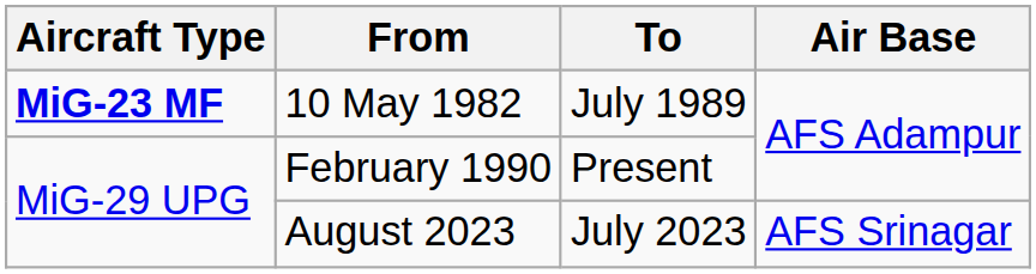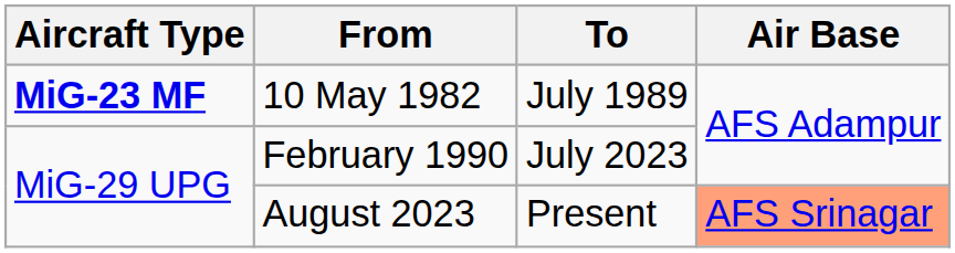February 1990 | To: Present -> July 2023
August 2023 | To: July 2023 -> Present
August 2023 | Air Base: no background -> lightsalmon background
